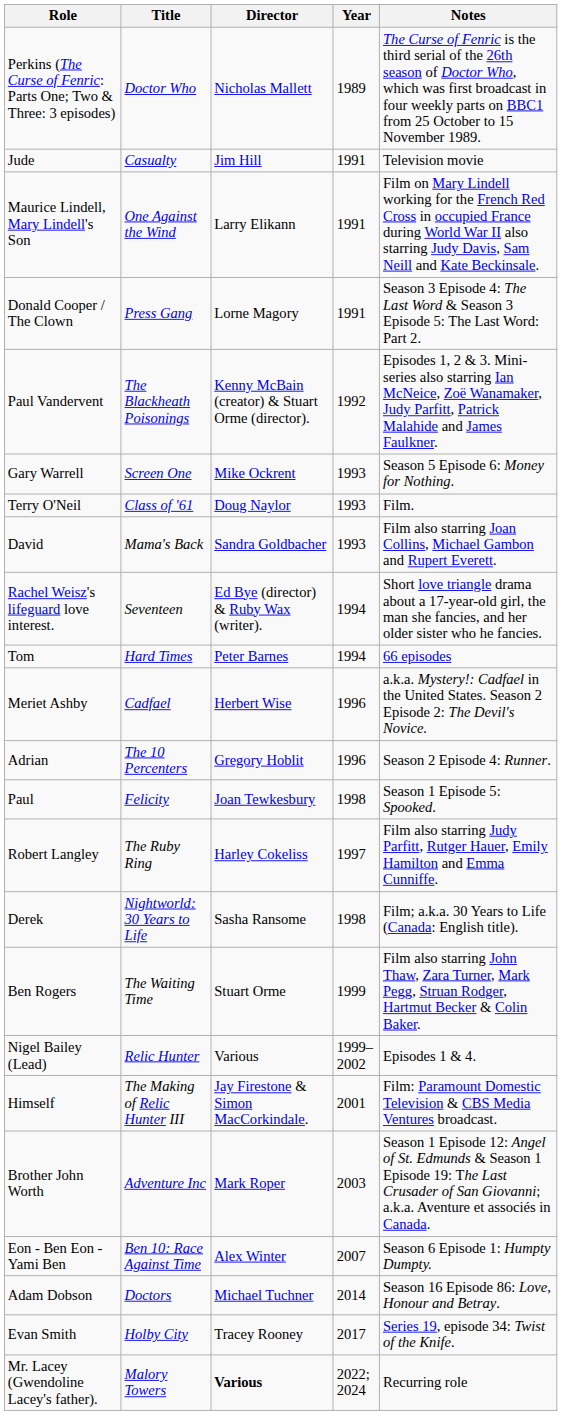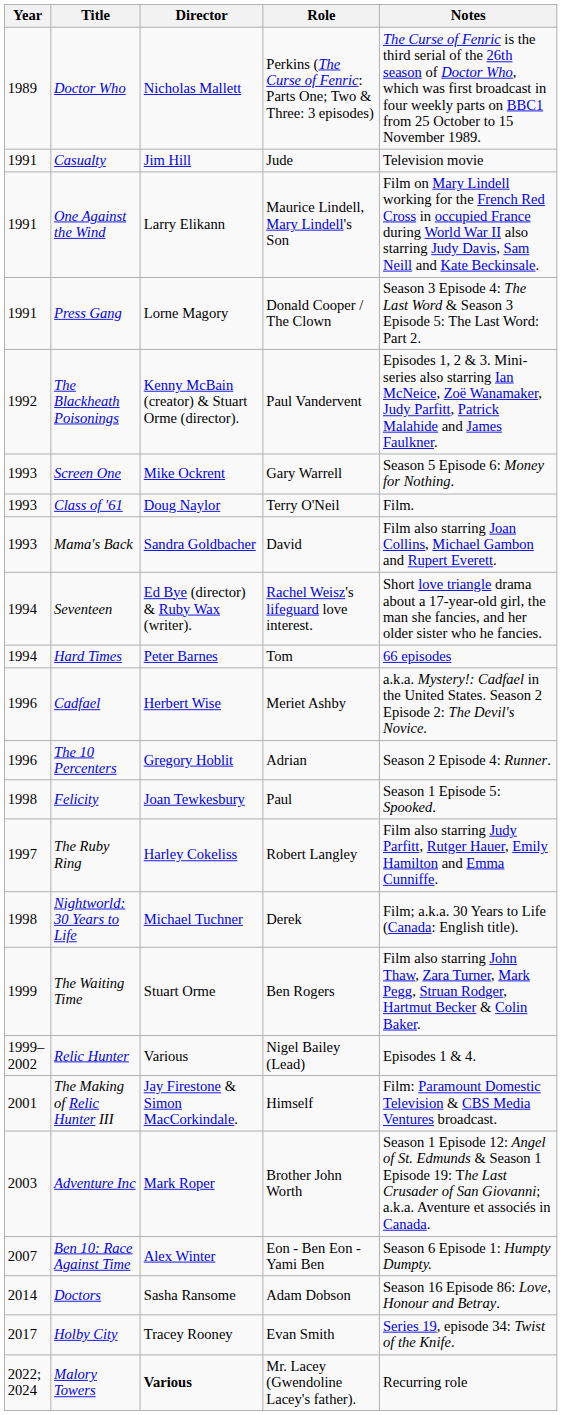columns swapped: Year <-> Role
Nightworld: 30 Years to Life | Director: Sasha Ransome -> Michael Tuchner
Doctors | Director: Michael Tuchner -> Sasha Ransome
